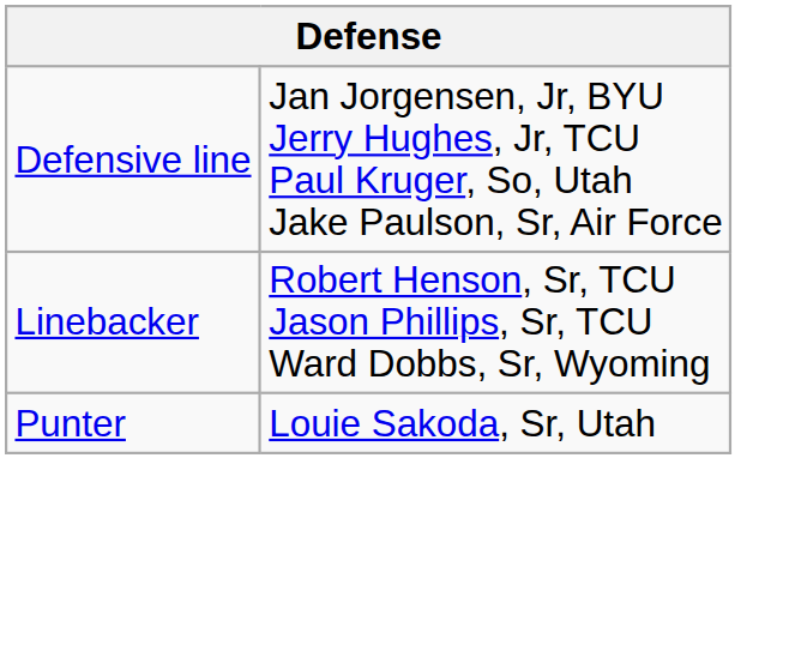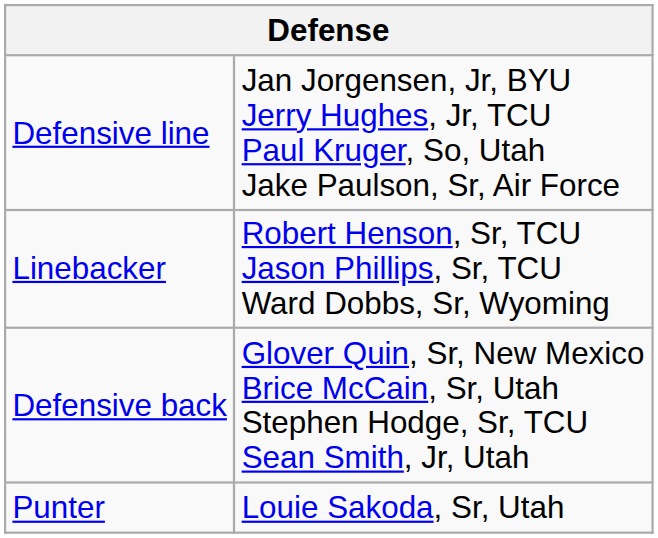+ row: Defensive back | Glover Quin, Sr, New Mexico Brice McCain, Sr, Utah Stephen Hodge, Sr, TCU Sean Smith, Jr, Utah
